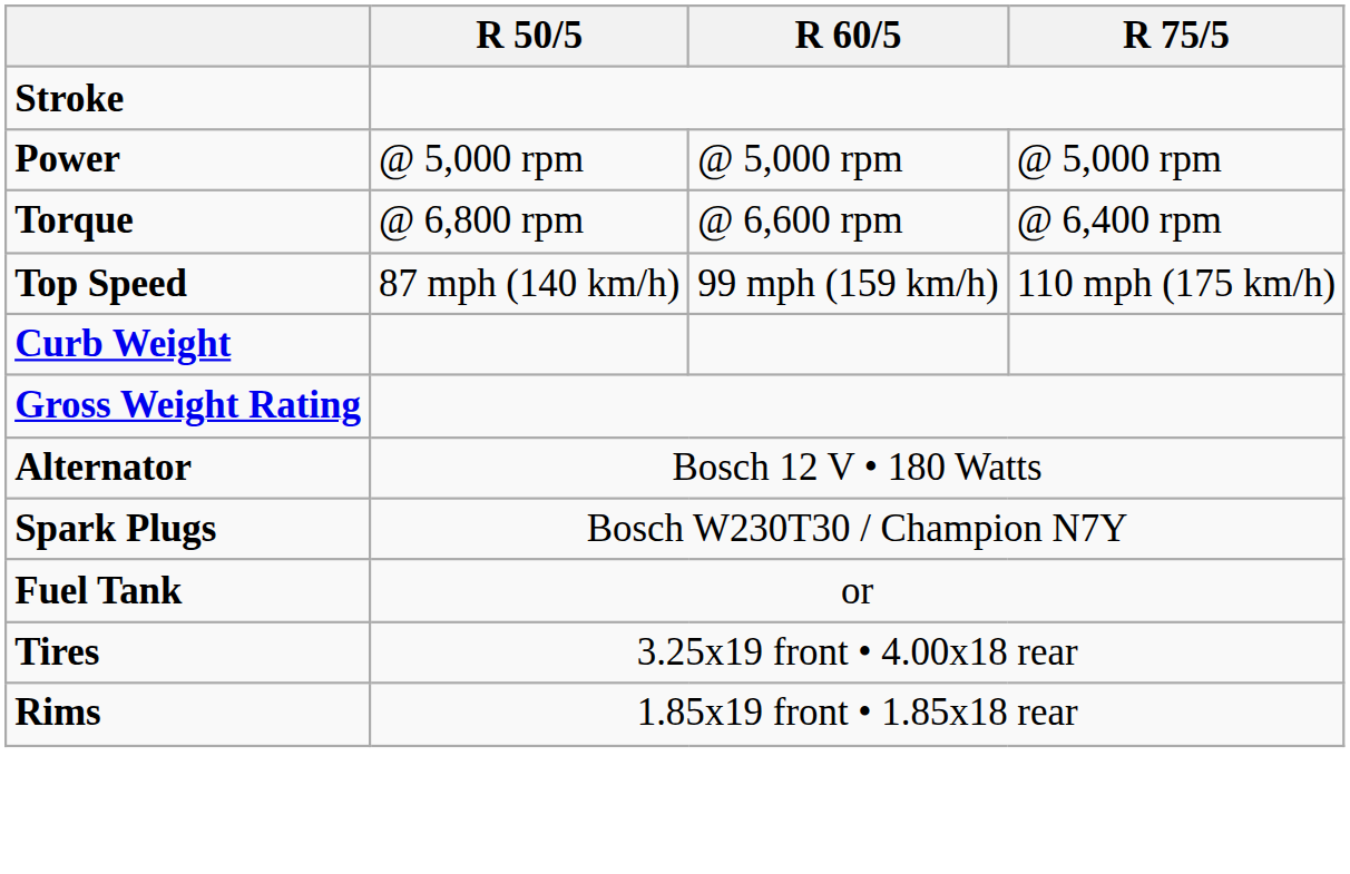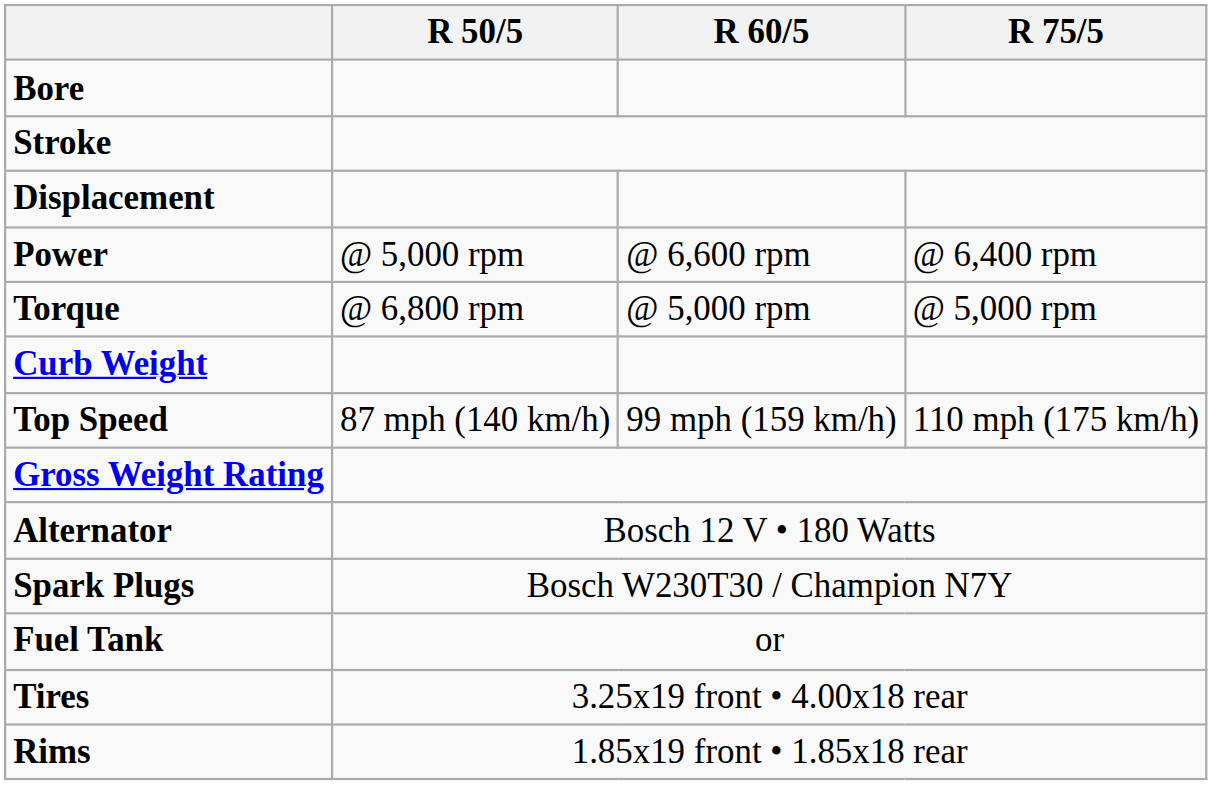+ row: Bore
+ row: Displacement
Power | R 60/5: @ 5,000 rpm -> @ 6,600 rpm
Power | R 75/5: @ 5,000 rpm -> @ 6,400 rpm
Torque | R 60/5: @ 6,600 rpm -> @ 5,000 rpm
Torque | R 75/5: @ 6,400 rpm -> @ 5,000 rpm
rows swapped: Top Speed <-> Curb Weight
